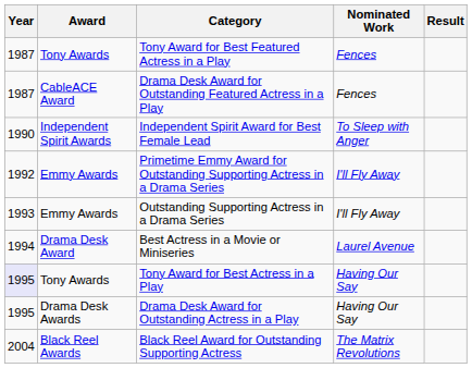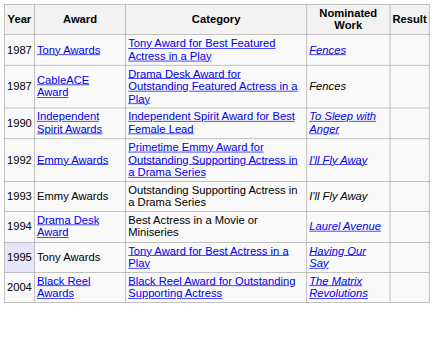- row: 1995 | Drama Desk Awards | Drama Desk Award for Outstanding Actress in a Play | Having Our Say
